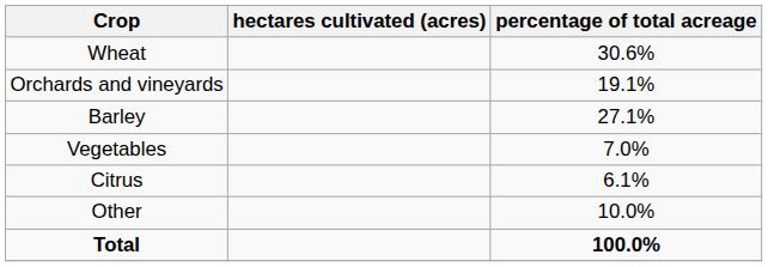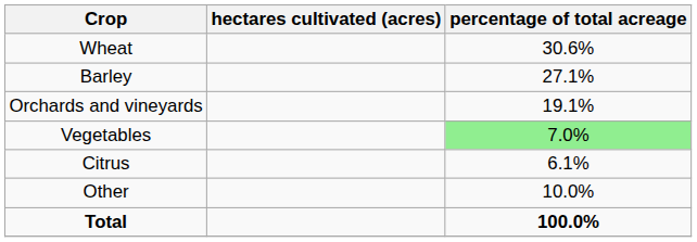rows swapped: Barley <-> Orchards and vineyards
Vegetables | percentage of total acreage: no background -> lightgreen background
